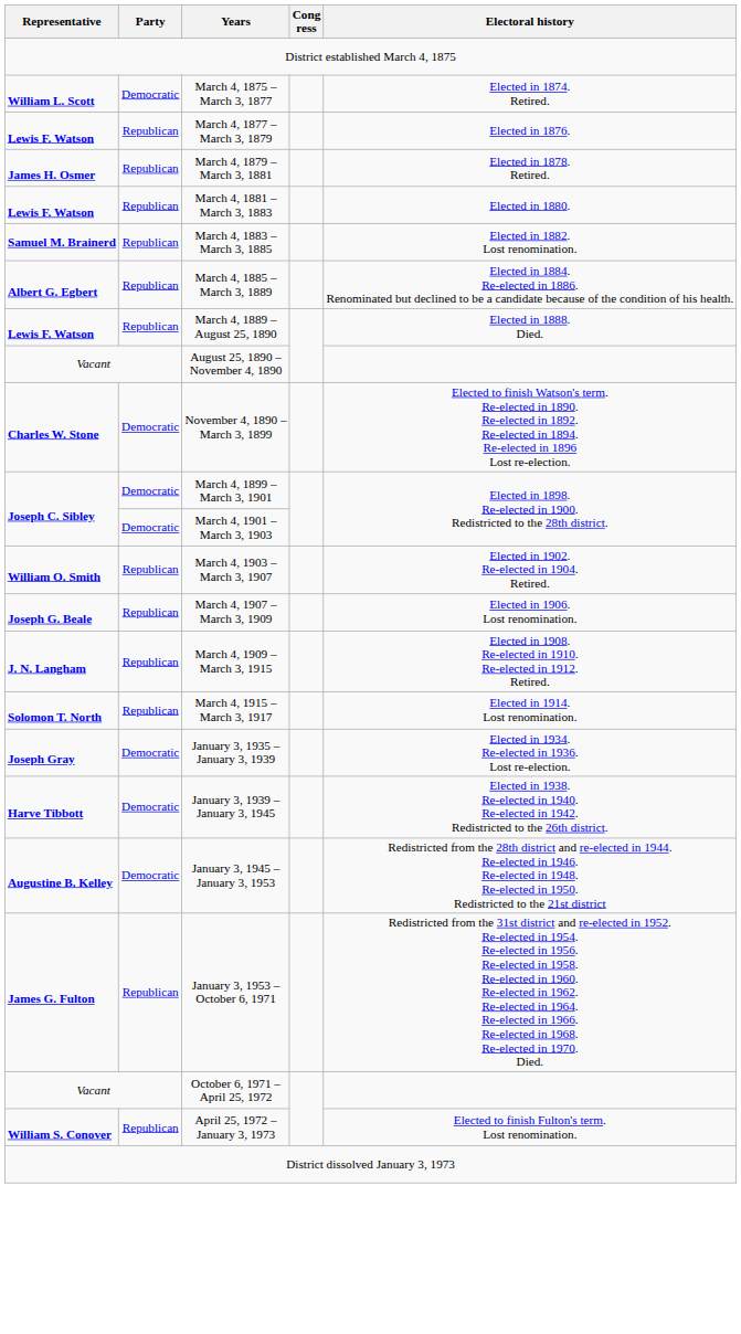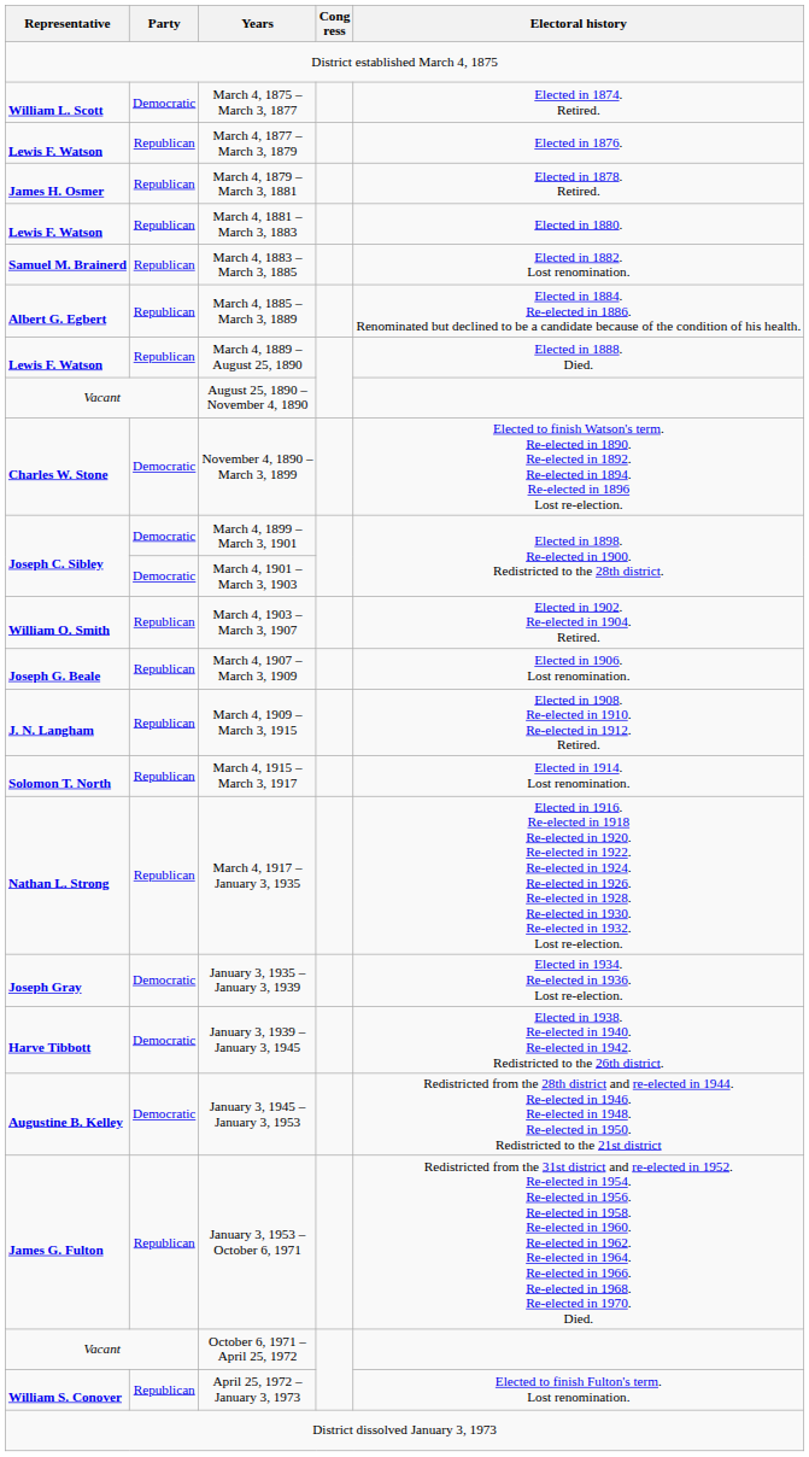+ row: Nathan L. Strong | Republican | March 4, 1917 – January 3, 1935 | Elected in 1916. Re-elected in 1918 Re-elected in 1920. Re-elected in 1922. Re-elected in 1924. Re-elected in 1926. Re-elected in 1928. Re-elected in 1930. Re-elected in 1932. Lost re-election.
